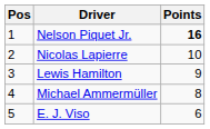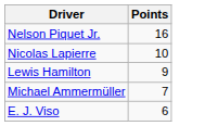- column: Pos | 1 | 2 | 3 | 4 | 5
Nelson Piquet Jr. | Points: bold -> normal
Michael Ammermüller | Points: 8 -> 7
